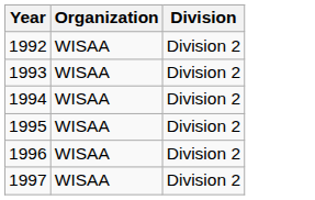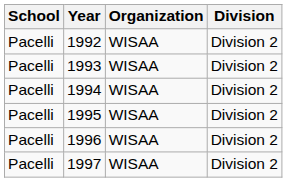+ column: School | Pacelli | Pacelli | Pacelli | Pacelli | Pacelli | Pacelli
